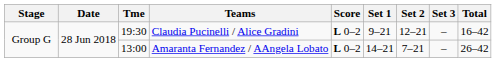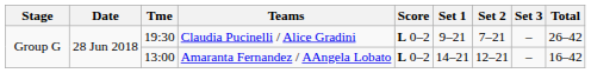Claudia Pucinelli / Alice Gradini | Set 2: 12–21 -> 7–21
Claudia Pucinelli / Alice Gradini | Total: 16–42 -> 26–42
Amaranta Fernandez / AAngela Lobato | Set 2: 7–21 -> 12–21
Amaranta Fernandez / AAngela Lobato | Total: 26–42 -> 16–42
